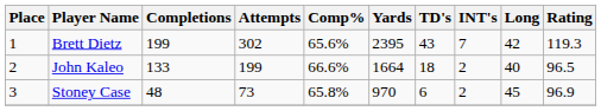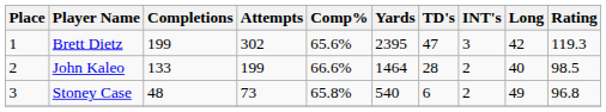Brett Dietz | TD's: 43 -> 47
Brett Dietz | INT's: 7 -> 3
John Kaleo | Yards: 1664 -> 1464
John Kaleo | TD's: 18 -> 28
John Kaleo | Rating: 96.5 -> 98.5
Stoney Case | Yards: 970 -> 540
Stoney Case | Long: 45 -> 49
Stoney Case | Rating: 96.9 -> 96.8
